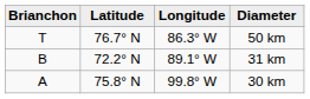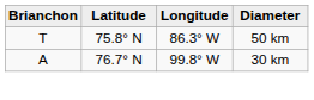50 km | Latitude: 76.7° N -> 75.8° N
- row: B | 72.2° N | 89.1° W | 31 km
30 km | Latitude: 75.8° N -> 76.7° N
